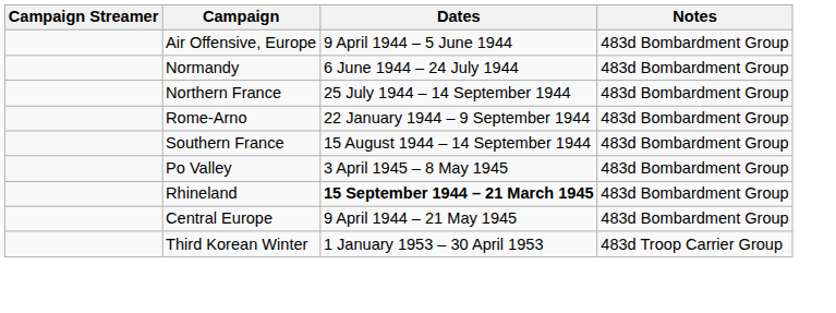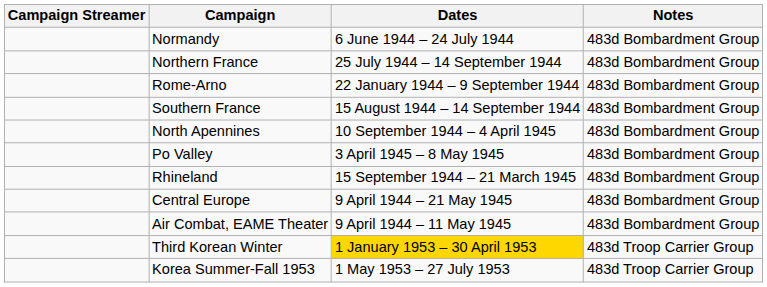- row: Air Offensive, Europe | 9 April 1944 – 5 June 1944 | 483d Bombardment Group
+ row: North Apennines | 10 September 1944 – 4 April 1945 | 483d Bombardment Group
Rhineland | Dates: bold -> normal
+ row: Air Combat, EAME Theater | 9 April 1944 – 11 May 1945 | 483d Bombardment Group
Third Korean Winter | Dates: no background -> gold background
+ row: Korea Summer-Fall 1953 | 1 May 1953 – 27 July 1953 | 483d Troop Carrier Group
